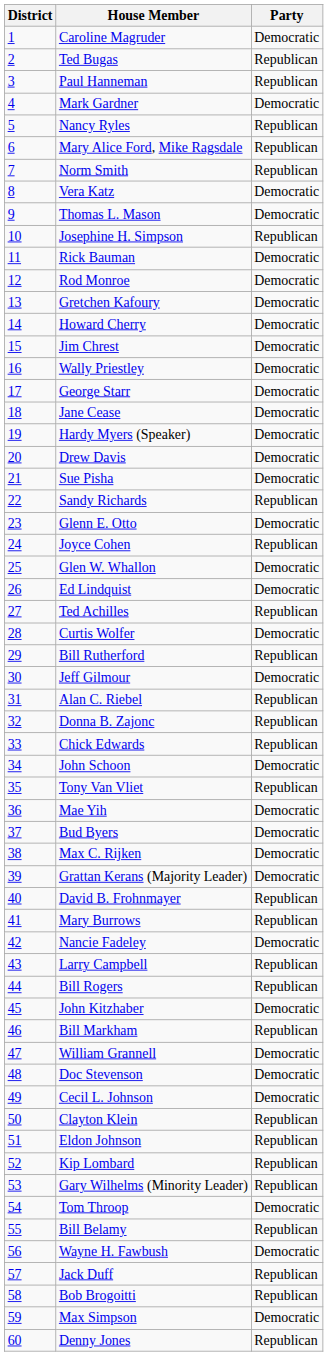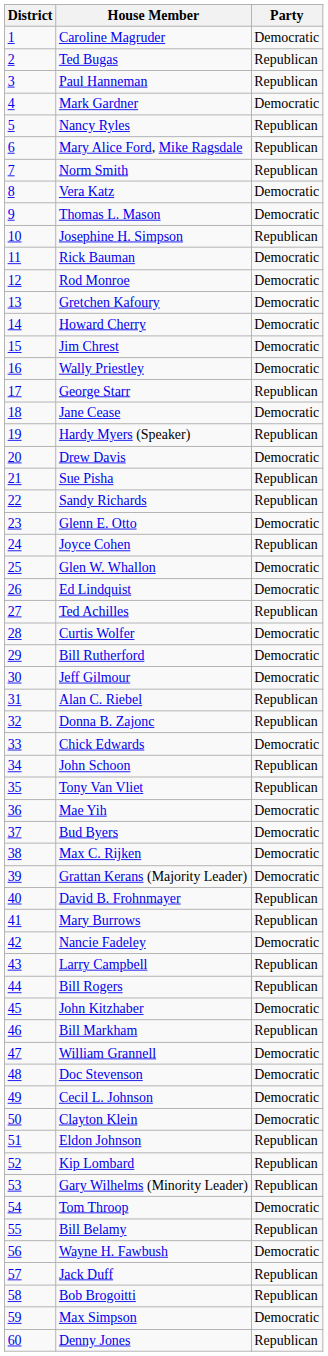George Starr | Party: Democratic -> Republican
Hardy Myers (Speaker) | Party: Democratic -> Republican
Sue Pisha | Party: Democratic -> Republican
Bill Rutherford | Party: Republican -> Democratic
Chick Edwards | Party: Republican -> Democratic
John Schoon | Party: Democratic -> Republican
Clayton Klein | Party: Republican -> Democratic
